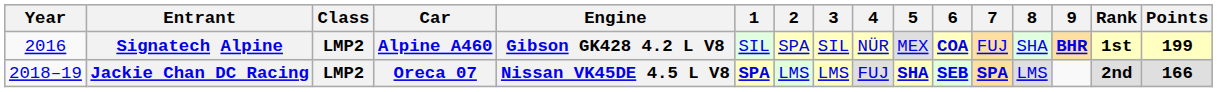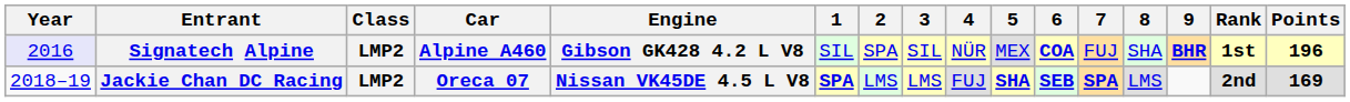Signatech Alpine | Year: no background -> lavender background
Signatech Alpine | Points: 199 -> 196
Jackie Chan DC Racing | Points: 166 -> 169
